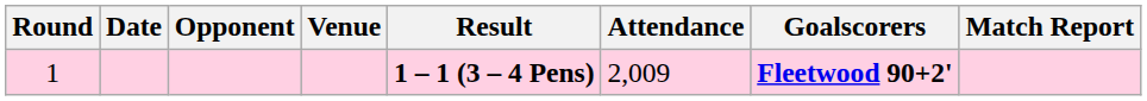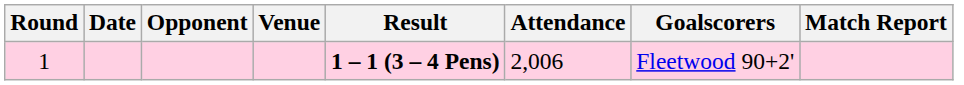1 | Attendance: 2,009 -> 2,006
1 | Goalscorers: bold -> normal
